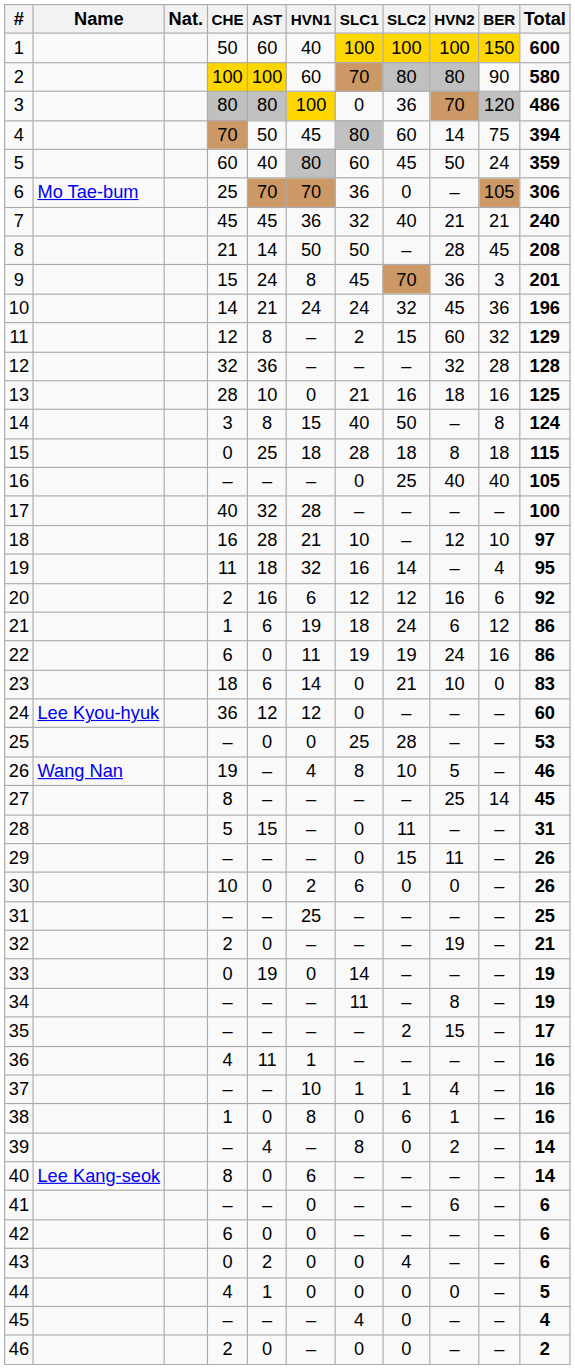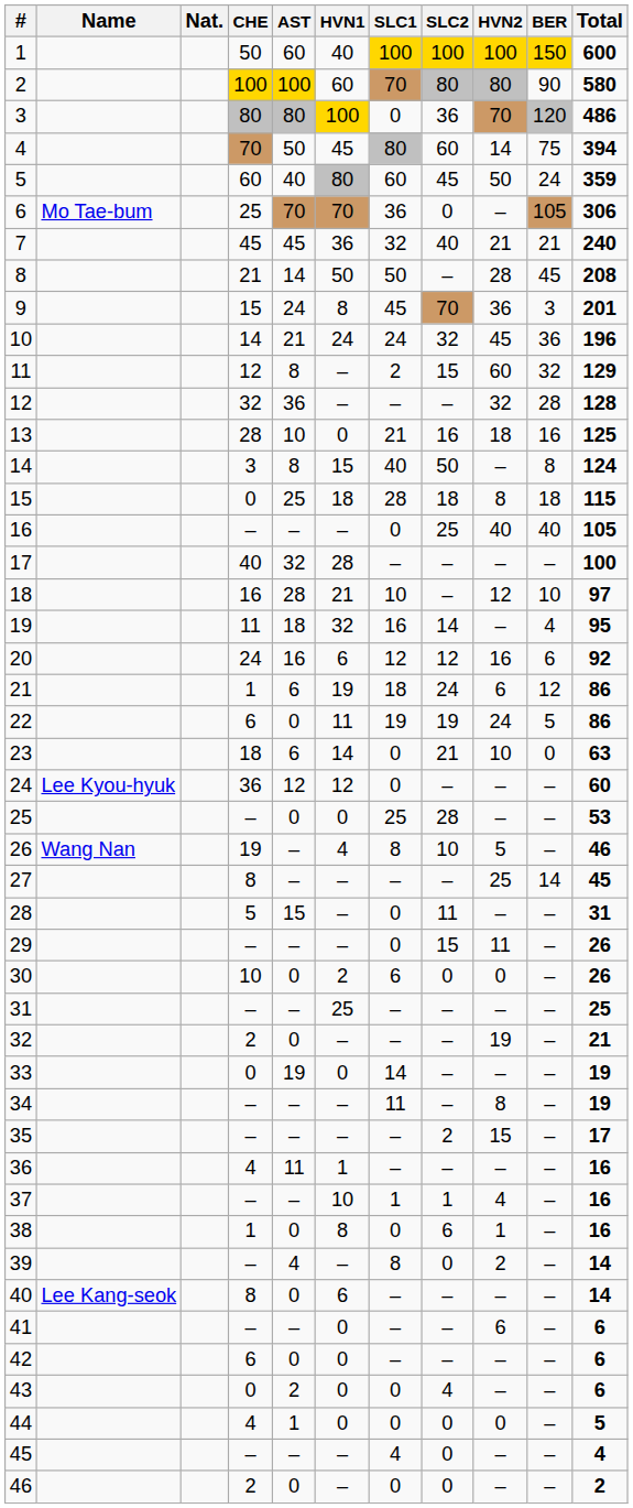20 | CHE: 2 -> 24
22 | BER: 16 -> 5
23 | Total: 83 -> 63
